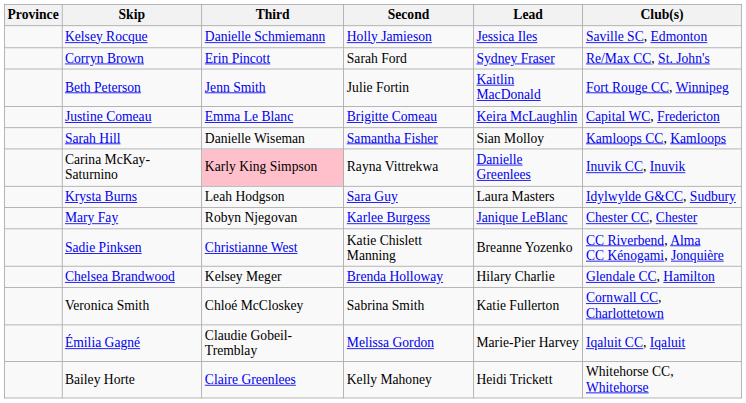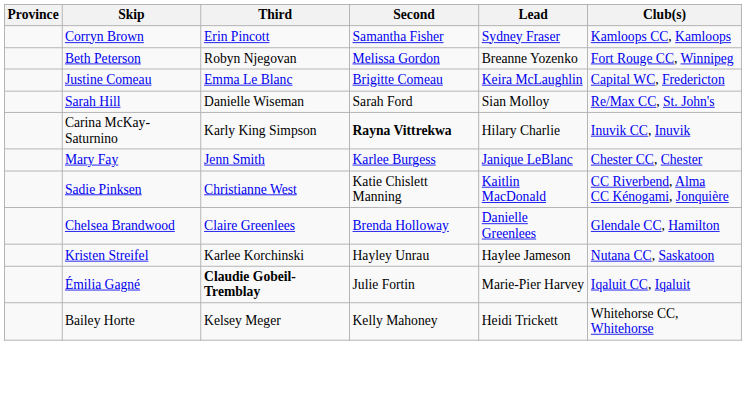- row: Kelsey Rocque | Danielle Schmiemann | Holly Jamieson | Jessica Iles | Saville SC, Edmonton
Corryn Brown | Second: Sarah Ford -> Samantha Fisher
Corryn Brown | Club(s): Re/Max CC, St. John's -> Kamloops CC, Kamloops
Beth Peterson | Third: Jenn Smith -> Robyn Njegovan
Beth Peterson | Second: Julie Fortin -> Melissa Gordon
Beth Peterson | Lead: Kaitlin MacDonald -> Breanne Yozenko
Sarah Hill | Second: Samantha Fisher -> Sarah Ford
Sarah Hill | Club(s): Kamloops CC, Kamloops -> Re/Max CC, St. John's
Carina McKay-Saturnino | Third: pink background -> no background
Carina McKay-Saturnino | Second: normal -> bold
Carina McKay-Saturnino | Lead: Danielle Greenlees -> Hilary Charlie
- row: Krysta Burns | Leah Hodgson | Sara Guy | Laura Masters | Idylwylde G&CC, Sudbury
Mary Fay | Third: Robyn Njegovan -> Jenn Smith
Sadie Pinksen | Lead: Breanne Yozenko -> Kaitlin MacDonald
Chelsea Brandwood | Third: Kelsey Meger -> Claire Greenlees
Chelsea Brandwood | Lead: Hilary Charlie -> Danielle Greenlees
- row: Veronica Smith | Chloé McCloskey | Sabrina Smith | Katie Fullerton | Cornwall CC, Charlottetown
+ row: Kristen Streifel | Karlee Korchinski | Hayley Unrau | Haylee Jameson | Nutana CC, Saskatoon
Émilia Gagné | Third: normal -> bold
Émilia Gagné | Second: Melissa Gordon -> Julie Fortin
Bailey Horte | Third: Claire Greenlees -> Kelsey Meger
